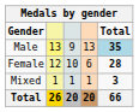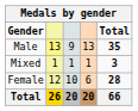Male | Total: lightblue background -> no background
rows swapped: Female <-> Mixed
